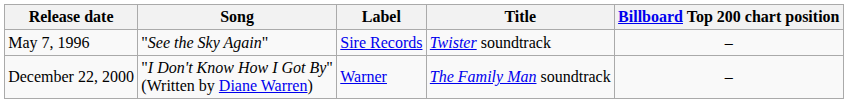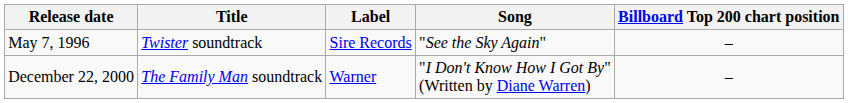columns swapped: Title <-> Song
